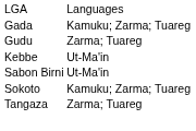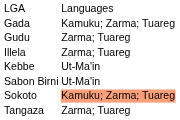+ row: Illela | Zarma; Tuareg
Sokoto | column 2: no background -> lightsalmon background
